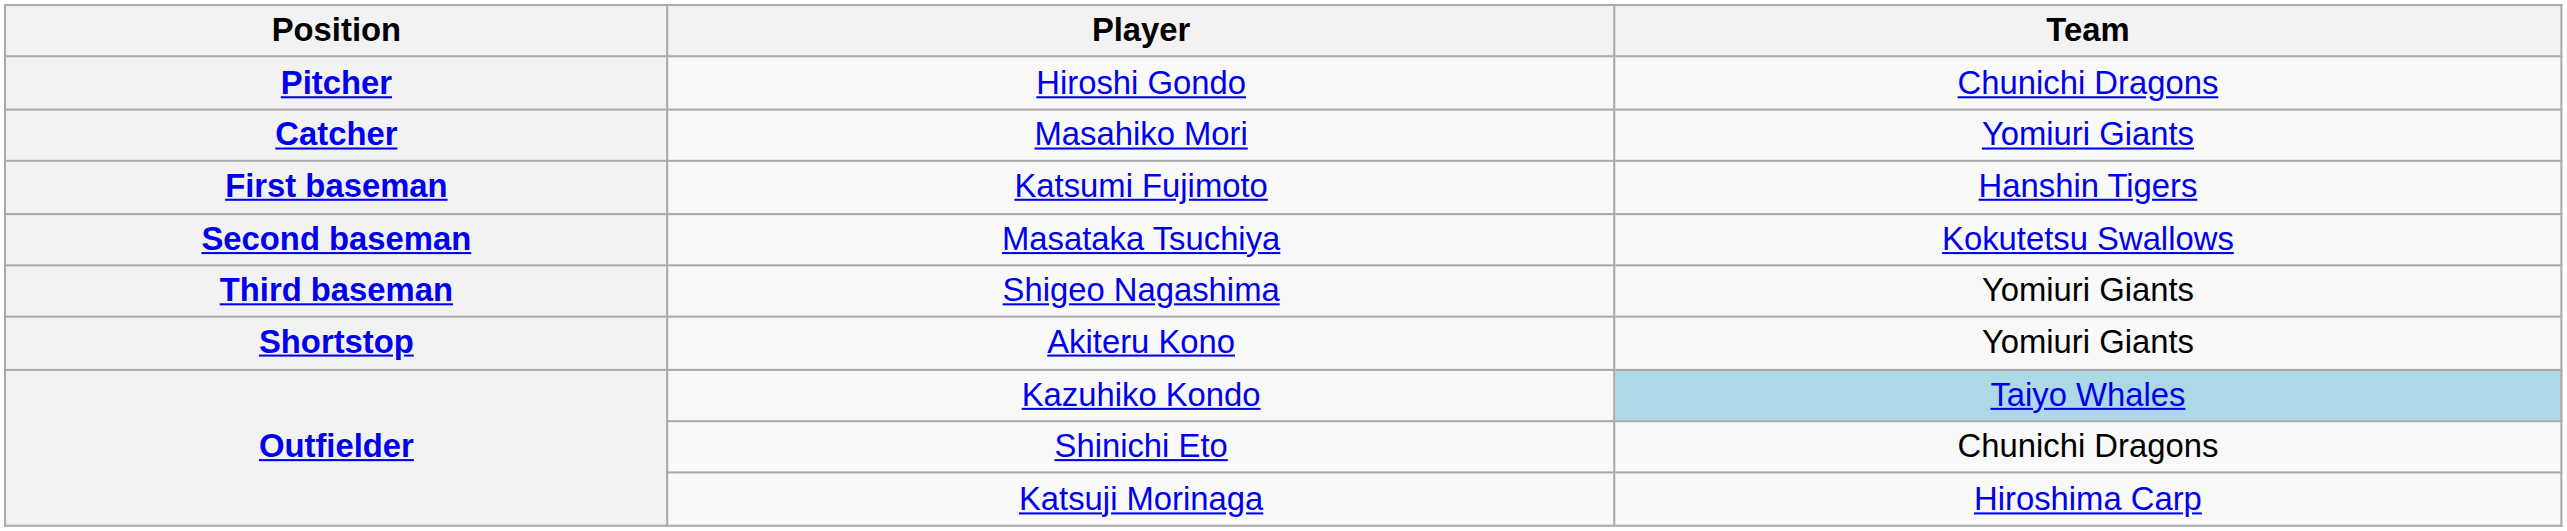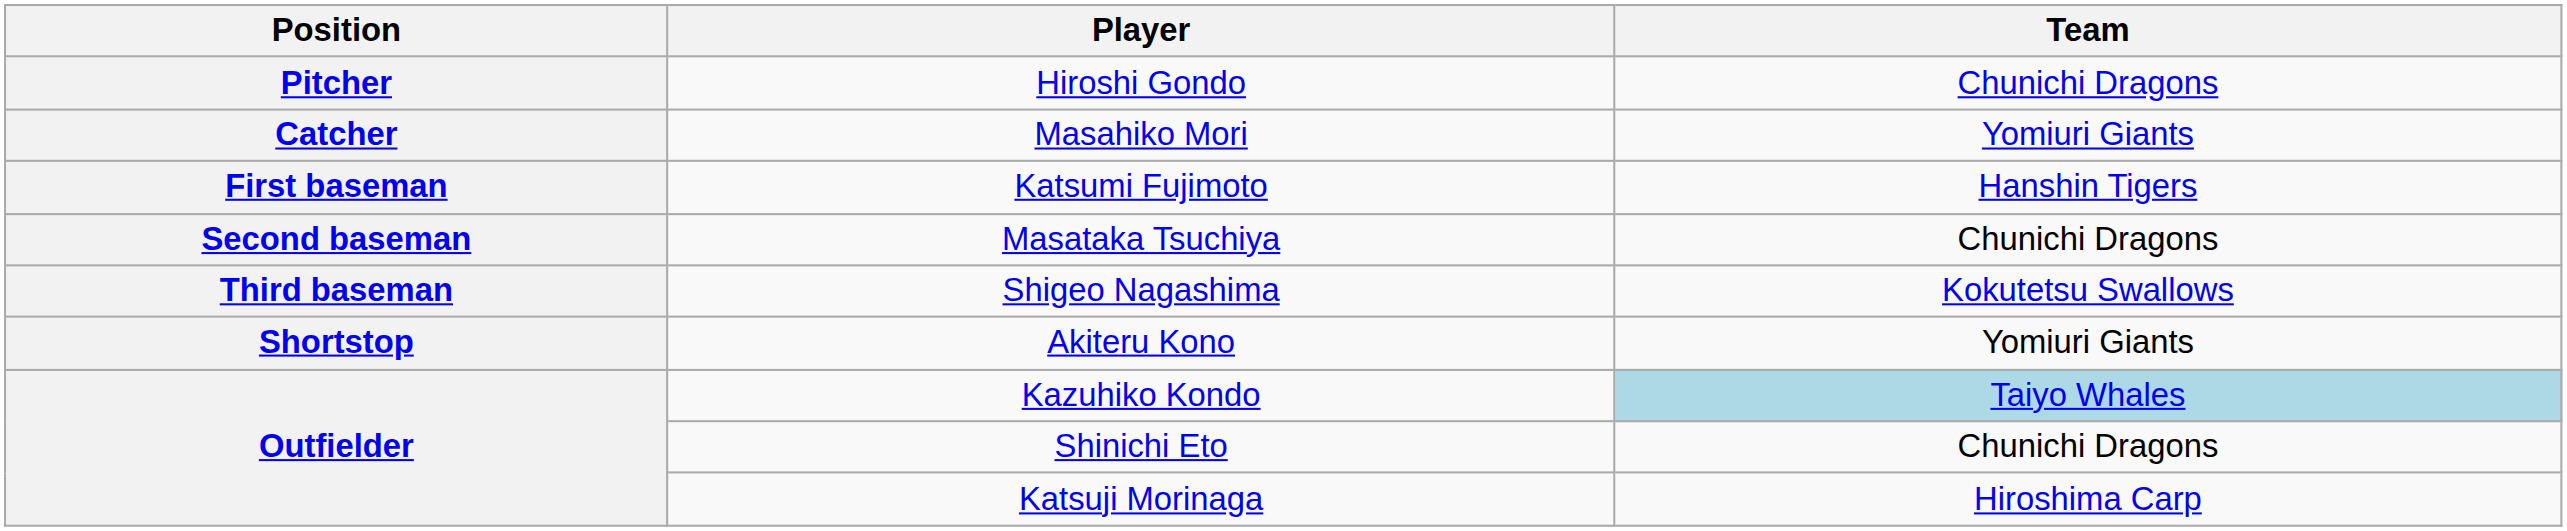Masataka Tsuchiya | Team: Kokutetsu Swallows -> Chunichi Dragons
Shigeo Nagashima | Team: Yomiuri Giants -> Kokutetsu Swallows
